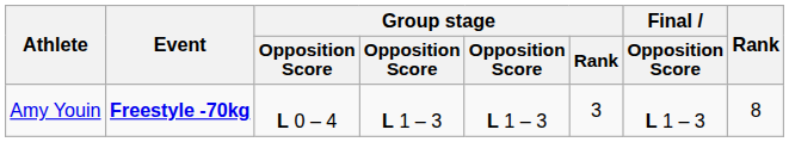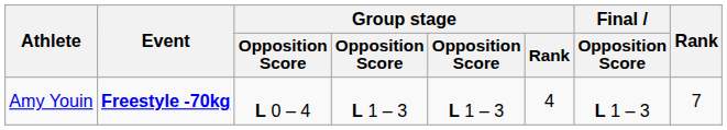Amy Youin | Group stage / Rank: 3 -> 4
Amy Youin | Rank: 8 -> 7
